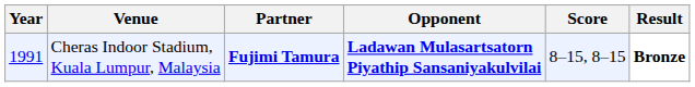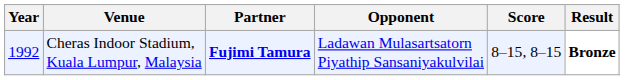Cheras Indoor Stadium, Kuala Lumpur, Malaysia | Year: 1991 -> 1992
Cheras Indoor Stadium, Kuala Lumpur, Malaysia | Opponent: bold -> normal
